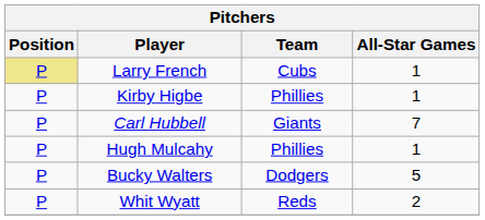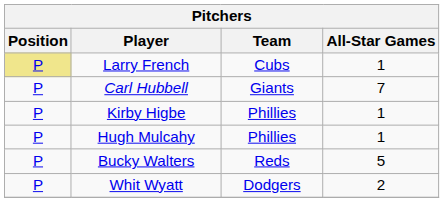rows swapped: Kirby Higbe <-> Carl Hubbell
Bucky Walters | Team: Dodgers -> Reds
Whit Wyatt | Team: Reds -> Dodgers
